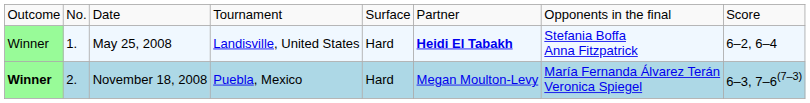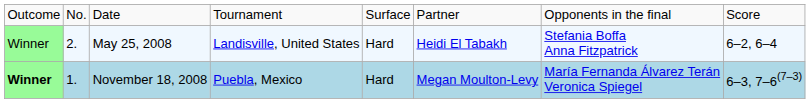May 25, 2008 | column 2: 1. -> 2.
May 25, 2008 | column 6: bold -> normal
November 18, 2008 | column 2: 2. -> 1.
